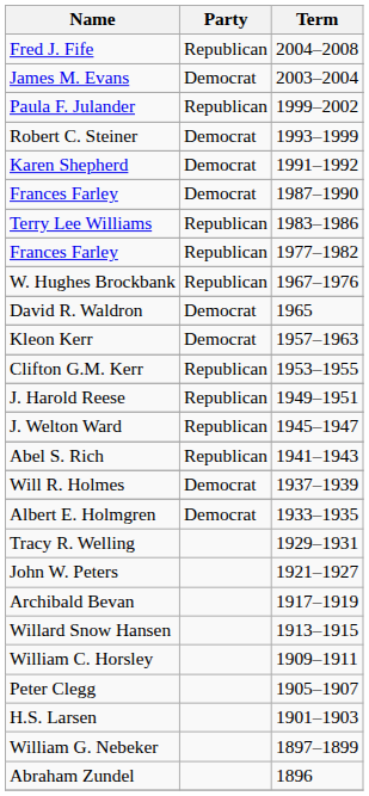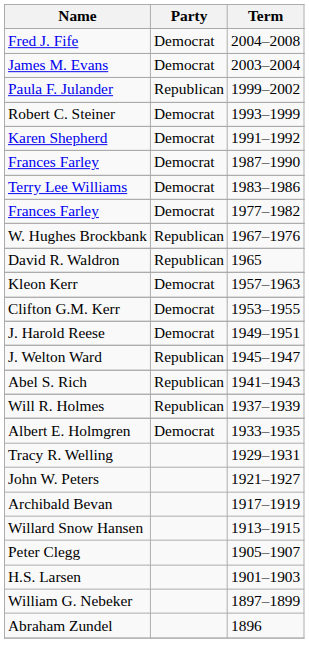Fred J. Fife | Party: Republican -> Democrat
Terry Lee Williams | Party: Republican -> Democrat
Frances Farley / 1977–1982 | Party: Republican -> Democrat
David R. Waldron | Party: Democrat -> Republican
Clifton G.M. Kerr | Party: Republican -> Democrat
J. Harold Reese | Party: Republican -> Democrat
Will R. Holmes | Party: Democrat -> Republican
- row: William C. Horsley | 1909–1911
